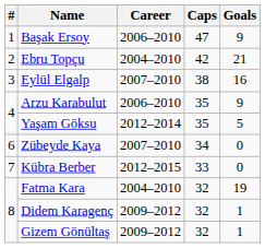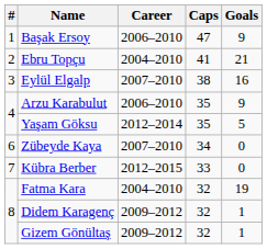Ebru Topçu | Caps: 42 -> 41
